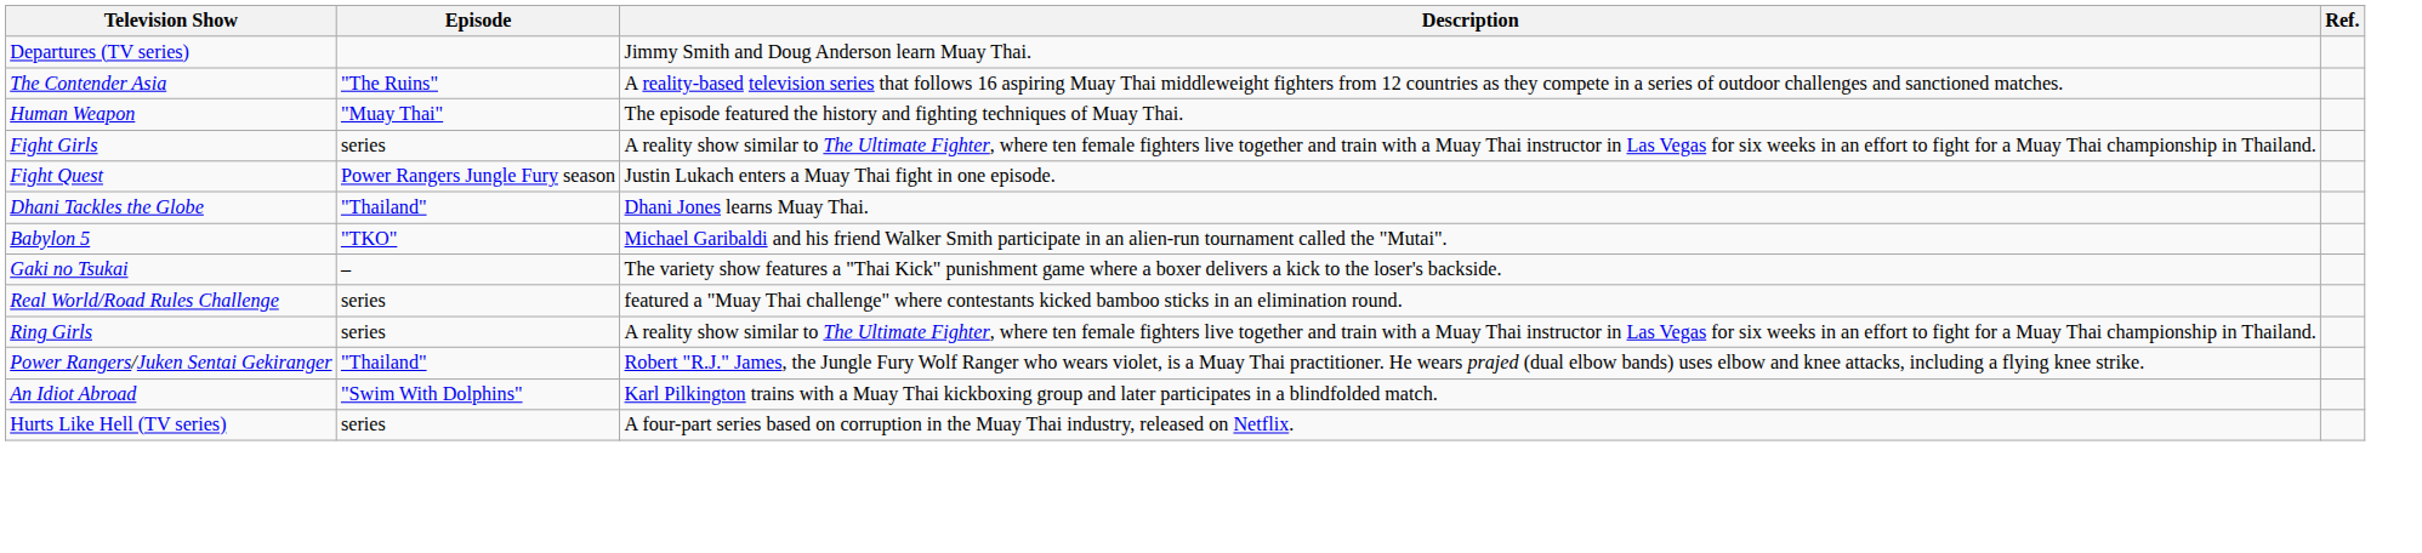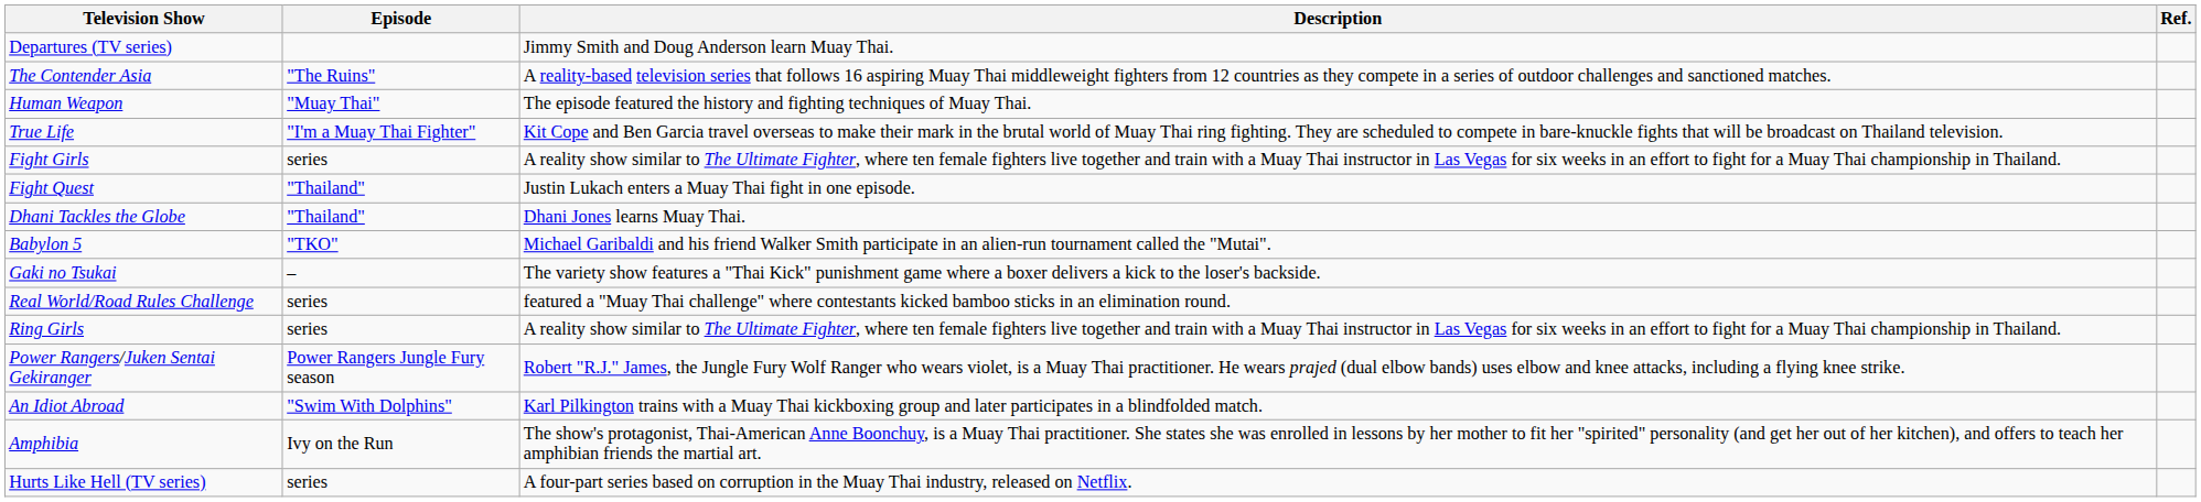+ row: True Life | "I'm a Muay Thai Fighter" | Kit Cope and Ben Garcia travel overseas to make their mark in the brutal world of Muay Thai ring fighting. They are scheduled to compete in bare-knuckle fights that will be broadcast on Thailand television.
Fight Quest | Episode: Power Rangers Jungle Fury season -> "Thailand"
Power Rangers/Juken Sentai Gekiranger | Episode: "Thailand" -> Power Rangers Jungle Fury season
+ row: Amphibia | Ivy on the Run | The show's protagonist, Thai-American Anne Boonchuy, is a Muay Thai practitioner. She states she was enrolled in lessons by her mother to fit her "spirited" personality (and get her out of her kitchen), and offers to teach her amphibian friends the martial art.
